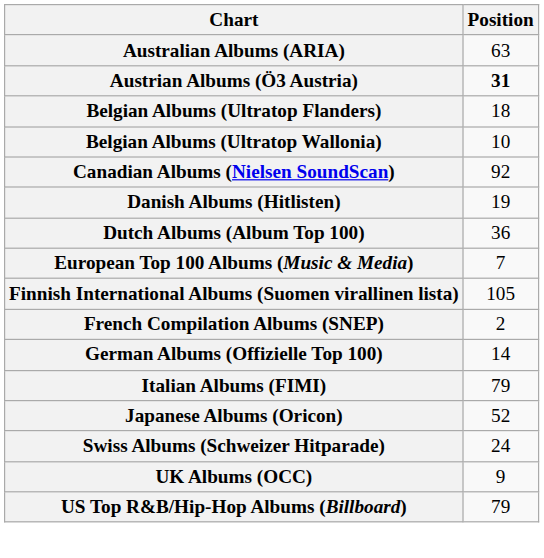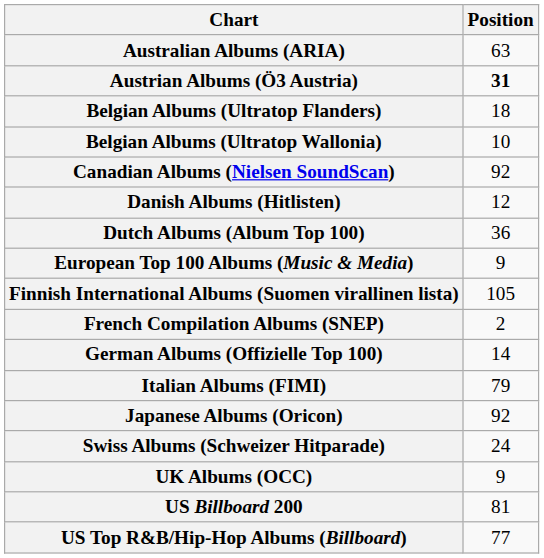Danish Albums (Hitlisten) | Position: 19 -> 12
European Top 100 Albums (Music & Media) | Position: 7 -> 9
Japanese Albums (Oricon) | Position: 52 -> 92
+ row: US Billboard 200 | 81
US Top R&B/Hip-Hop Albums (Billboard) | Position: 79 -> 77
